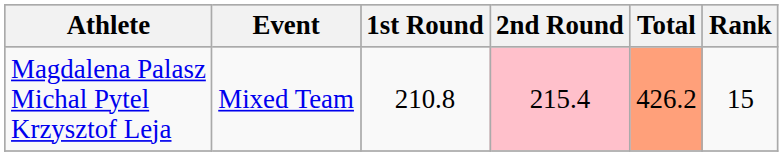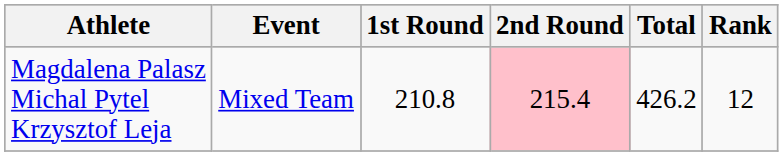Magdalena Palasz Michal Pytel Krzysztof Leja | Total: lightsalmon background -> no background
Magdalena Palasz Michal Pytel Krzysztof Leja | Rank: 15 -> 12
